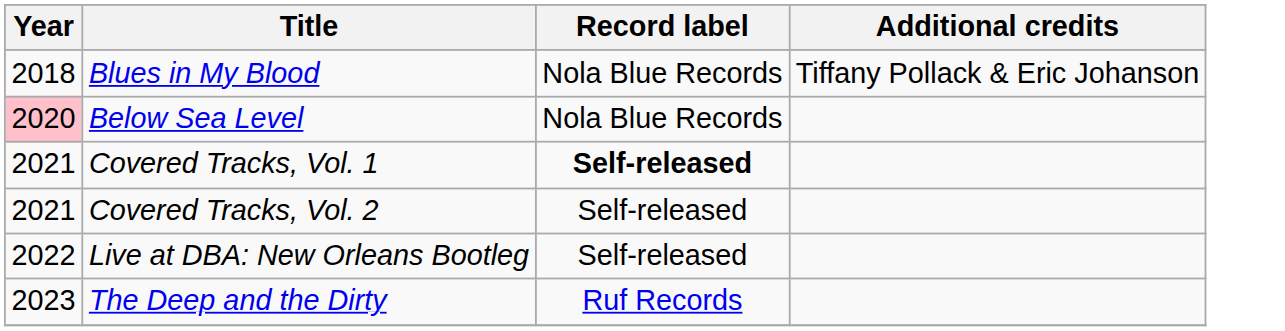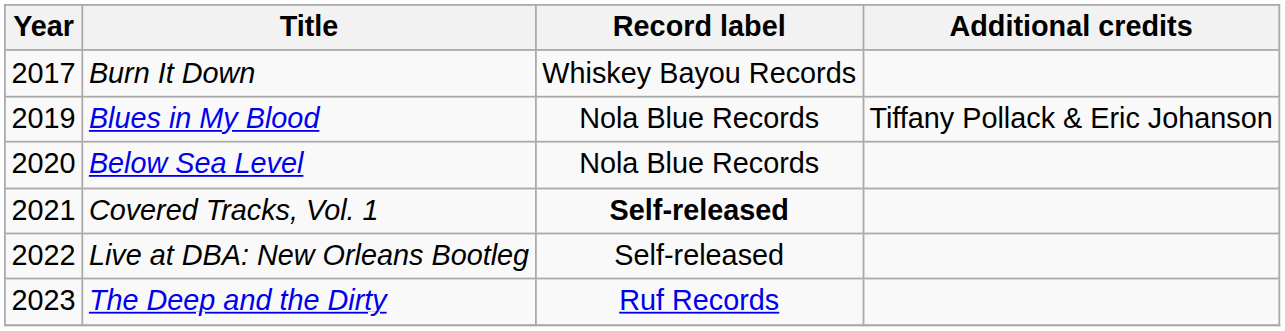+ row: 2017 | Burn It Down | Whiskey Bayou Records
Blues in My Blood | Year: 2018 -> 2019
Below Sea Level | Year: pink background -> no background
- row: 2021 | Covered Tracks, Vol. 2 | Self-released
